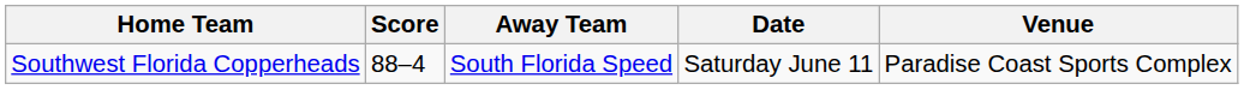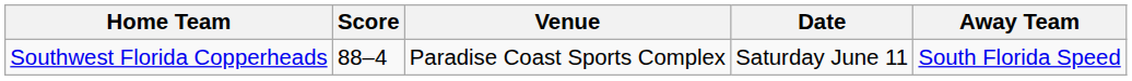columns swapped: Away Team <-> Venue
